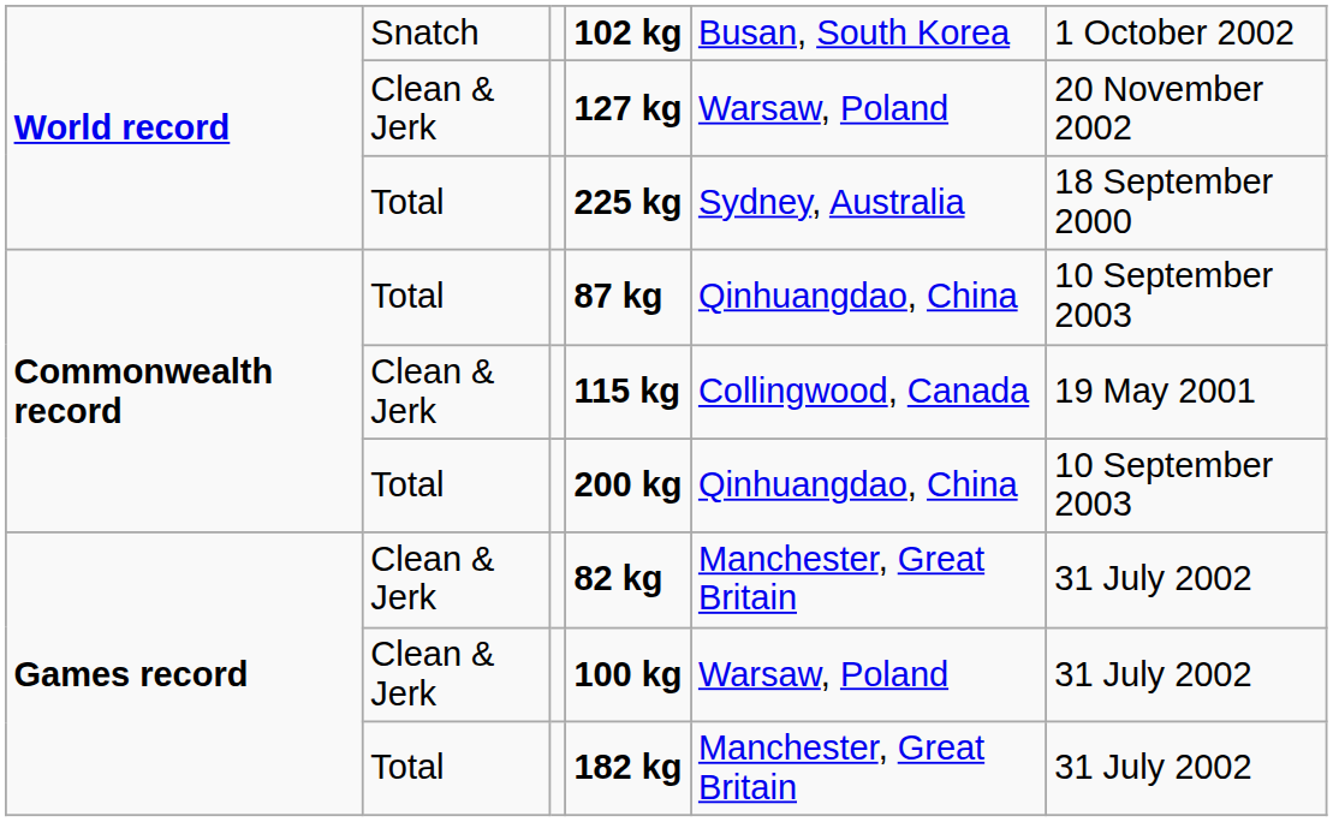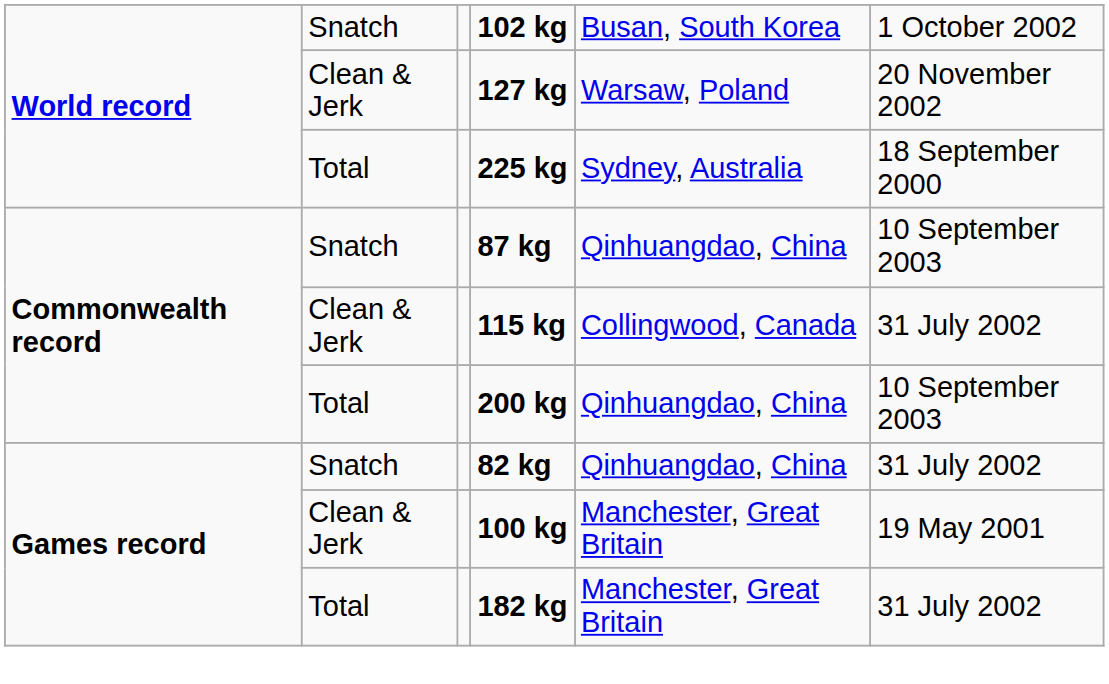87 kg | column 2: Total -> Snatch
115 kg | column 6: 19 May 2001 -> 31 July 2002
82 kg | column 2: Clean & Jerk -> Snatch
82 kg | column 5: Manchester, Great Britain -> Qinhuangdao, China
100 kg | column 5: Warsaw, Poland -> Manchester, Great Britain
100 kg | column 6: 31 July 2002 -> 19 May 2001
